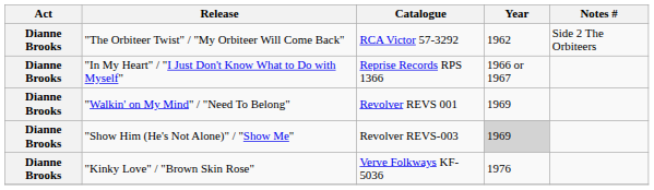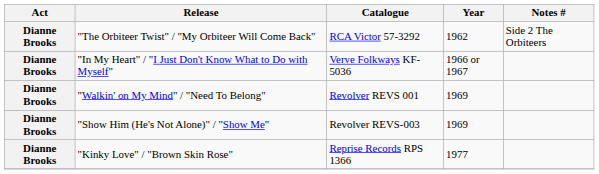"In My Heart" / "I Just Don't Know What to Do with Myself" | Catalogue: Reprise Records RPS 1366 -> Verve Folkways KF-5036
"Show Him (He's Not Alone)" / "Show Me" | Year: lightgrey background -> no background
"Kinky Love" / "Brown Skin Rose" | Catalogue: Verve Folkways KF-5036 -> Reprise Records RPS 1366
"Kinky Love" / "Brown Skin Rose" | Year: 1976 -> 1977
